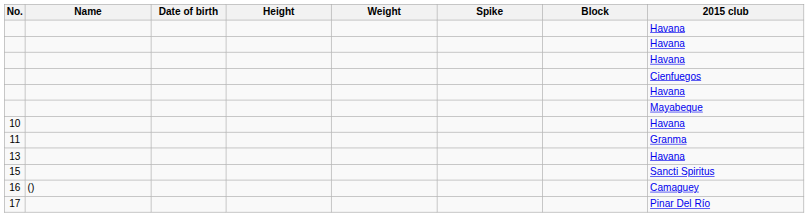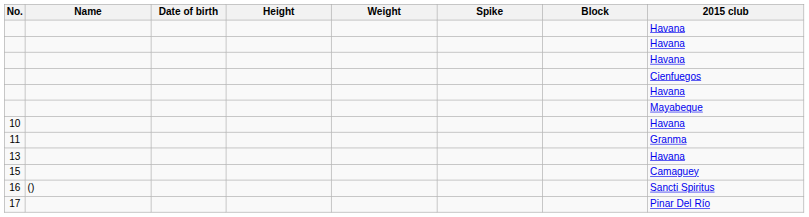15 | 2015 club: Sancti Spiritus -> Camaguey
16 | 2015 club: Camaguey -> Sancti Spiritus
